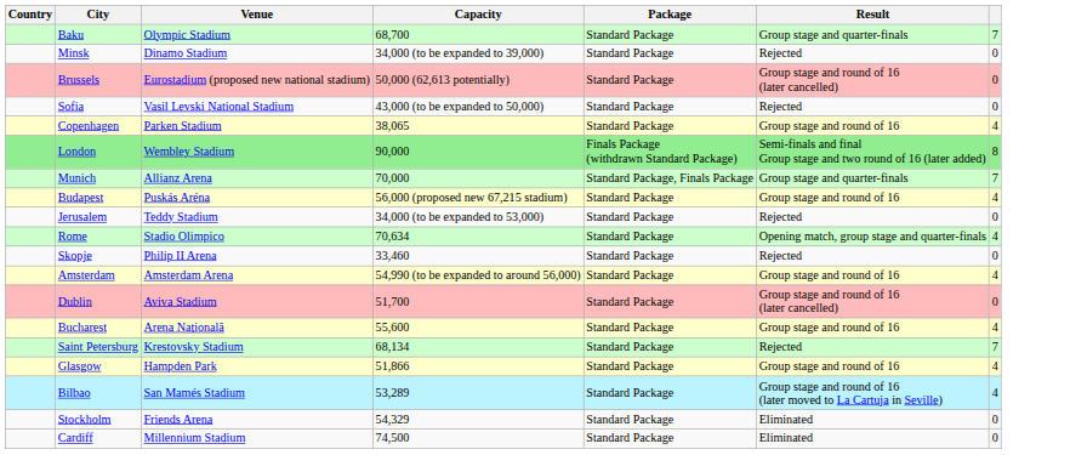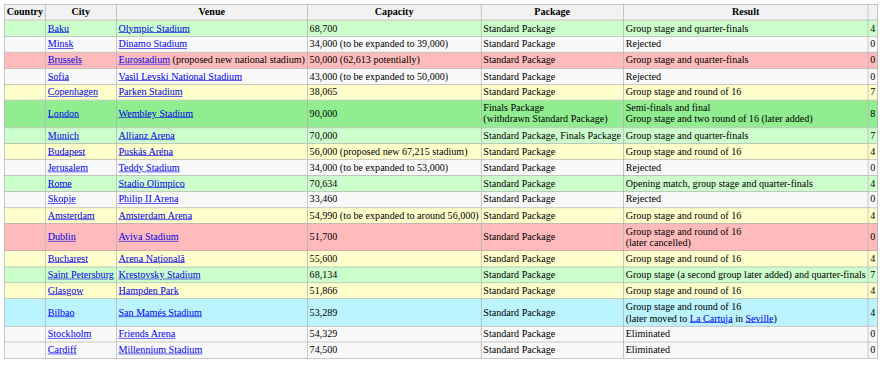Baku | column 7: 7 -> 4
Brussels | Result: Group stage and round of 16 (later cancelled) -> Group stage and quarter-finals
Copenhagen | column 7: 4 -> 7
Saint Petersburg | Result: Rejected -> Group stage (a second group later added) and quarter-finals
